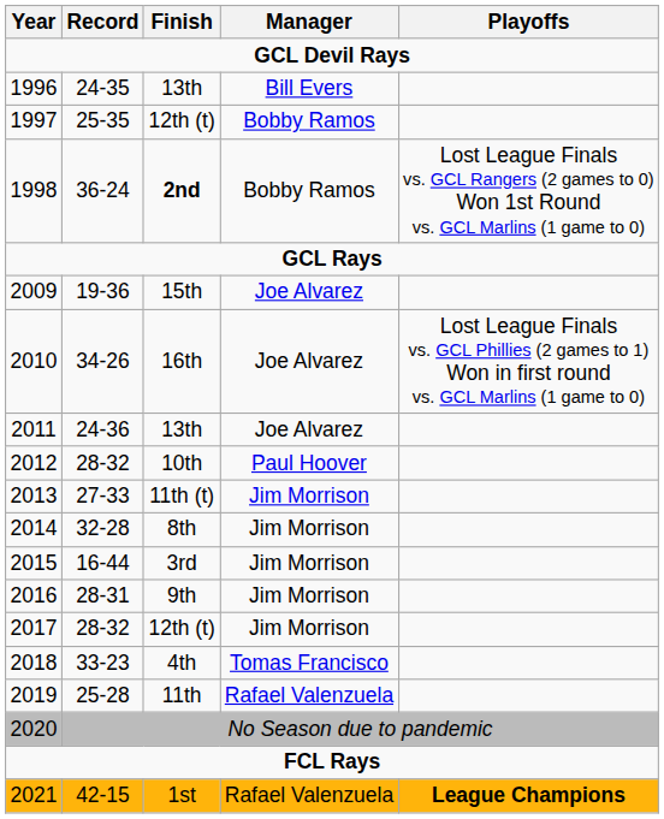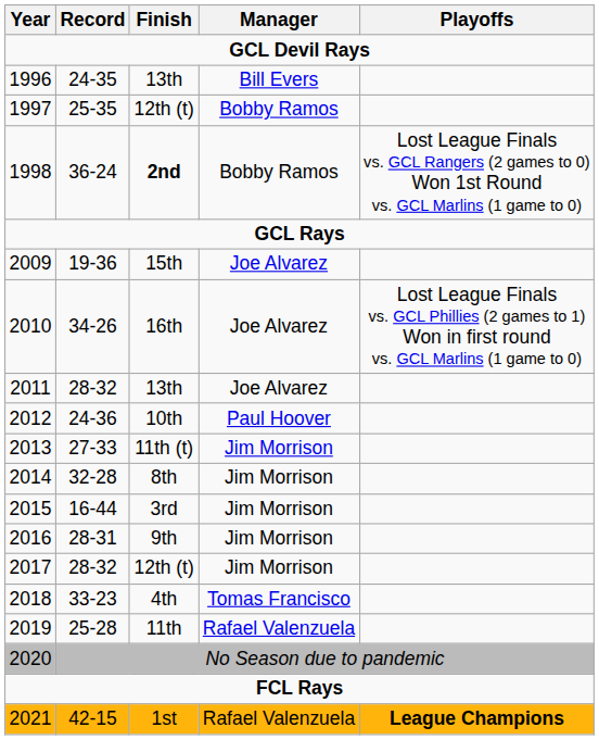2011 | Record: 24-36 -> 28-32
2012 | Record: 28-32 -> 24-36
